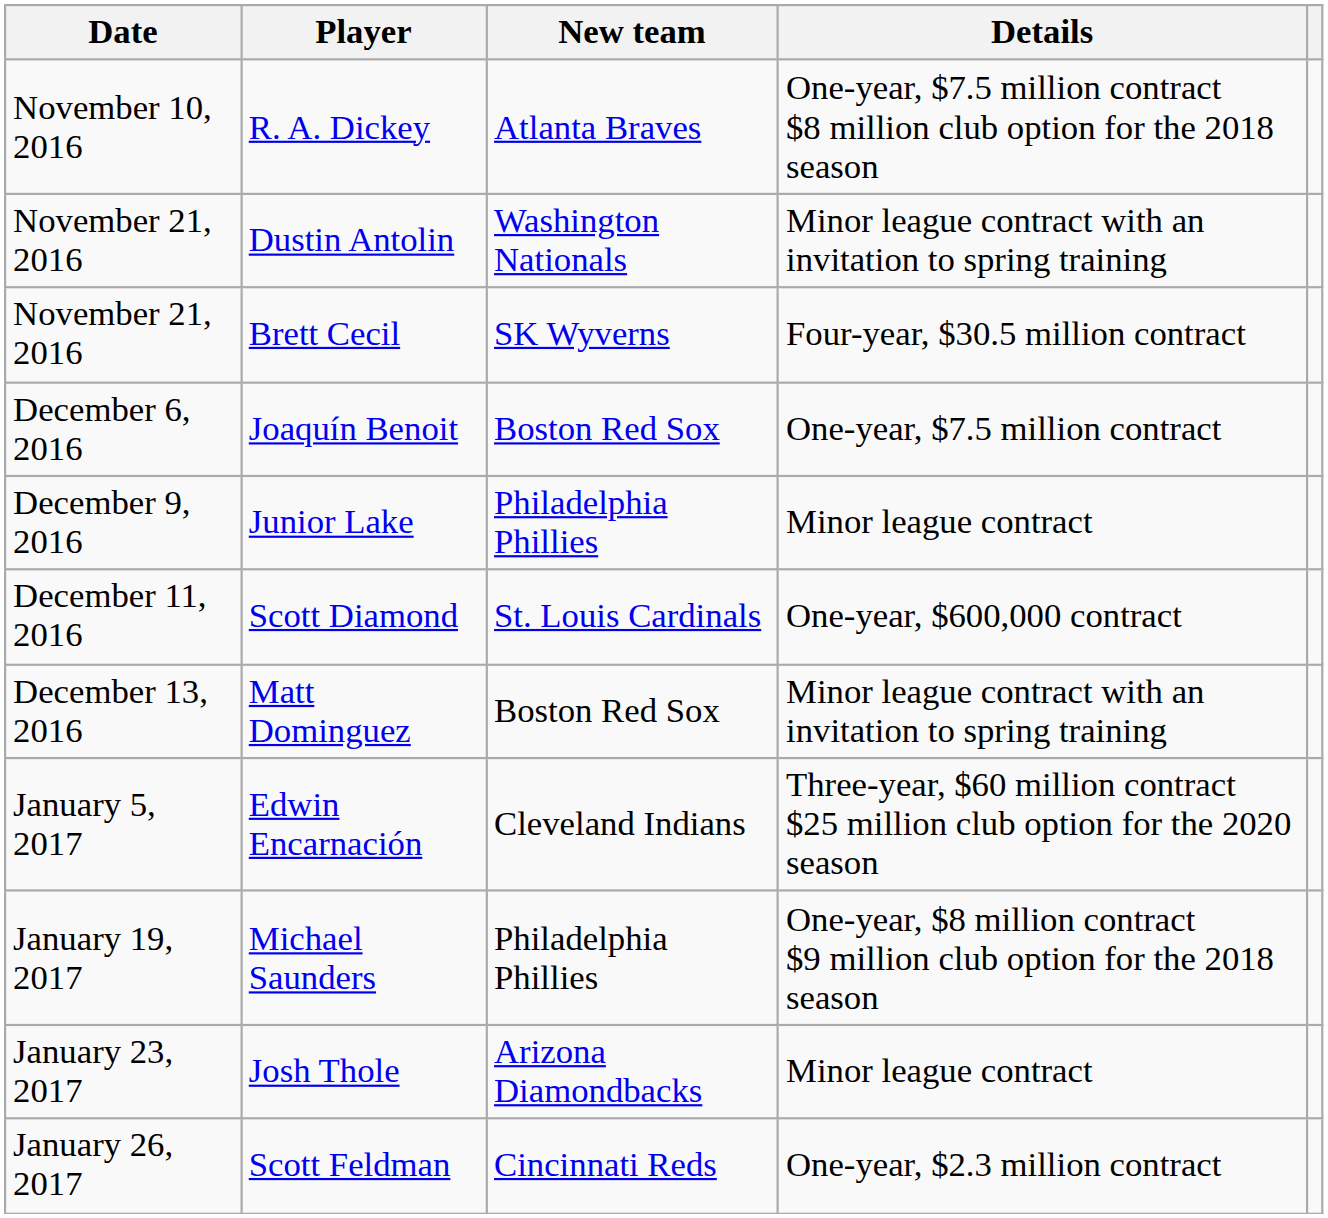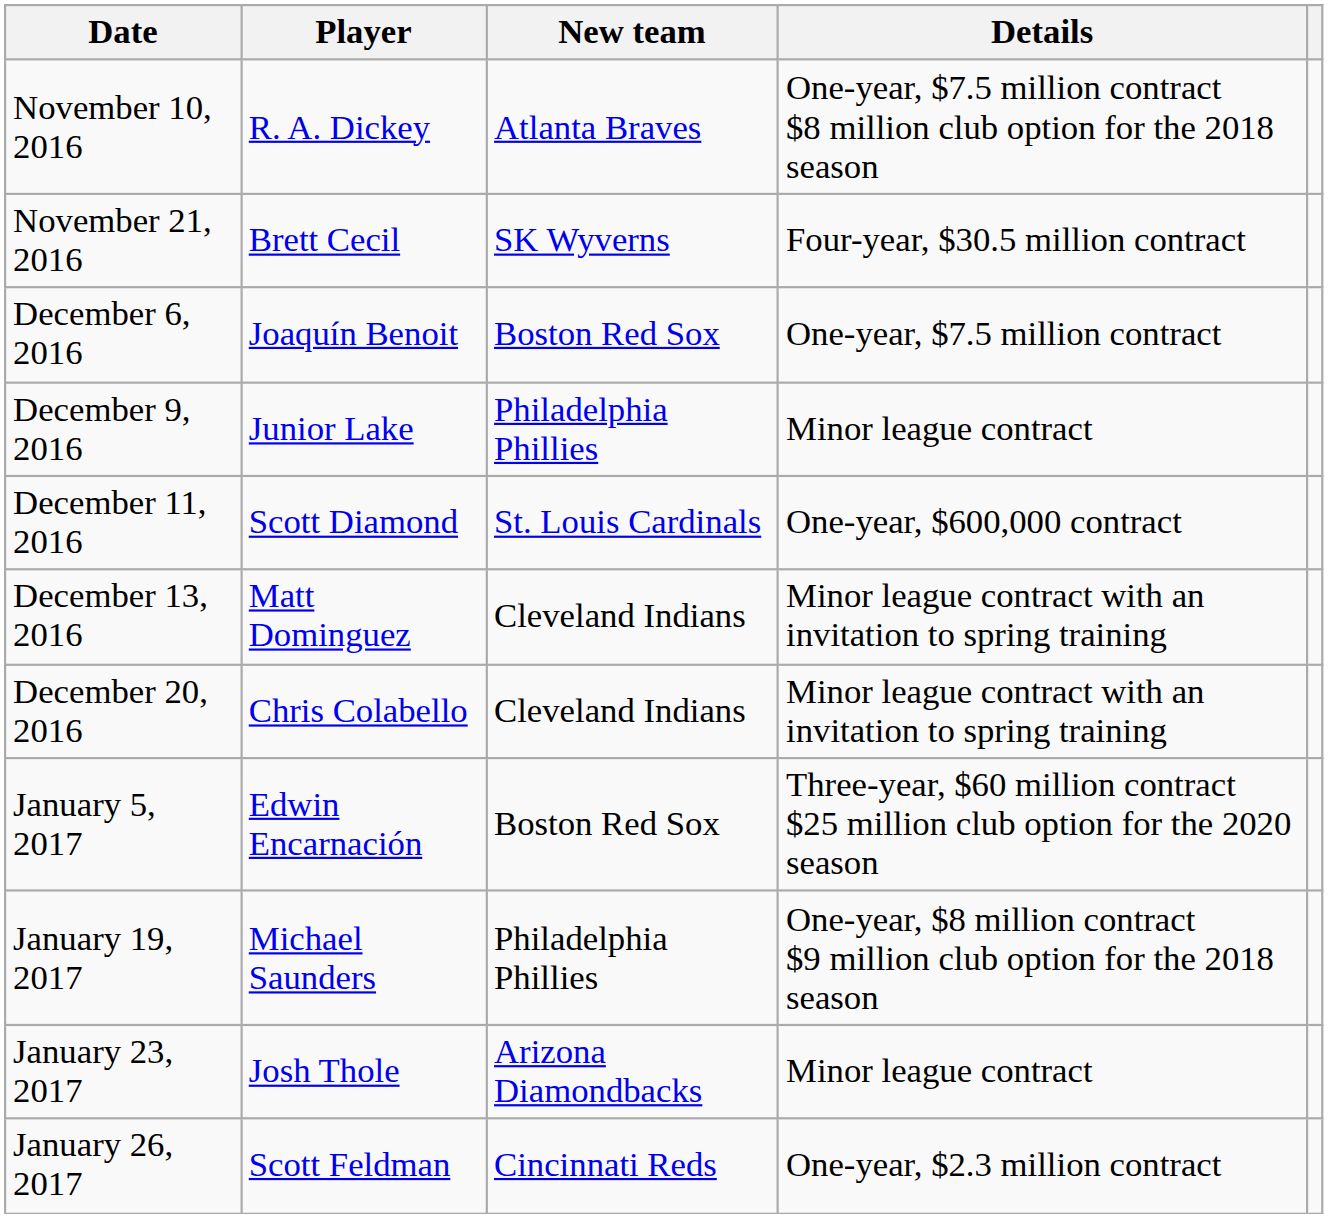- row: November 21, 2016 | Dustin Antolin | Washington Nationals | Minor league contract with an invitation to spring training
Matt Dominguez | New team: Boston Red Sox -> Cleveland Indians
+ row: December 20, 2016 | Chris Colabello | Cleveland Indians | Minor league contract with an invitation to spring training
Edwin Encarnación | New team: Cleveland Indians -> Boston Red Sox
